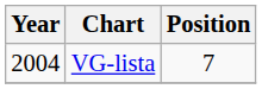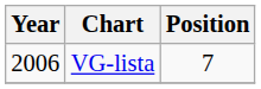VG-lista | Year: 2004 -> 2006
